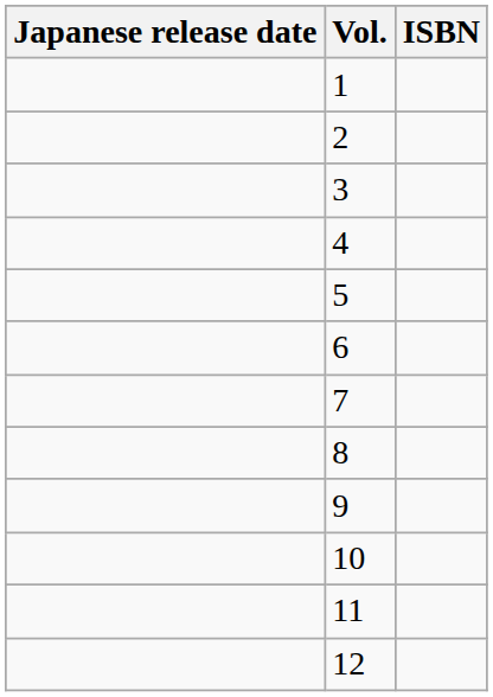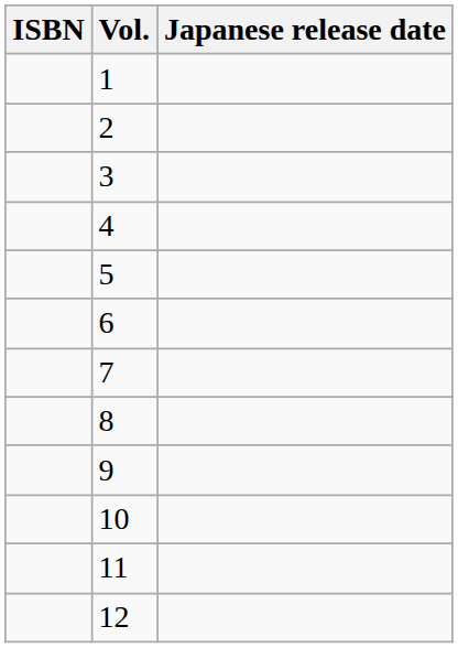columns swapped: Japanese release date <-> ISBN
